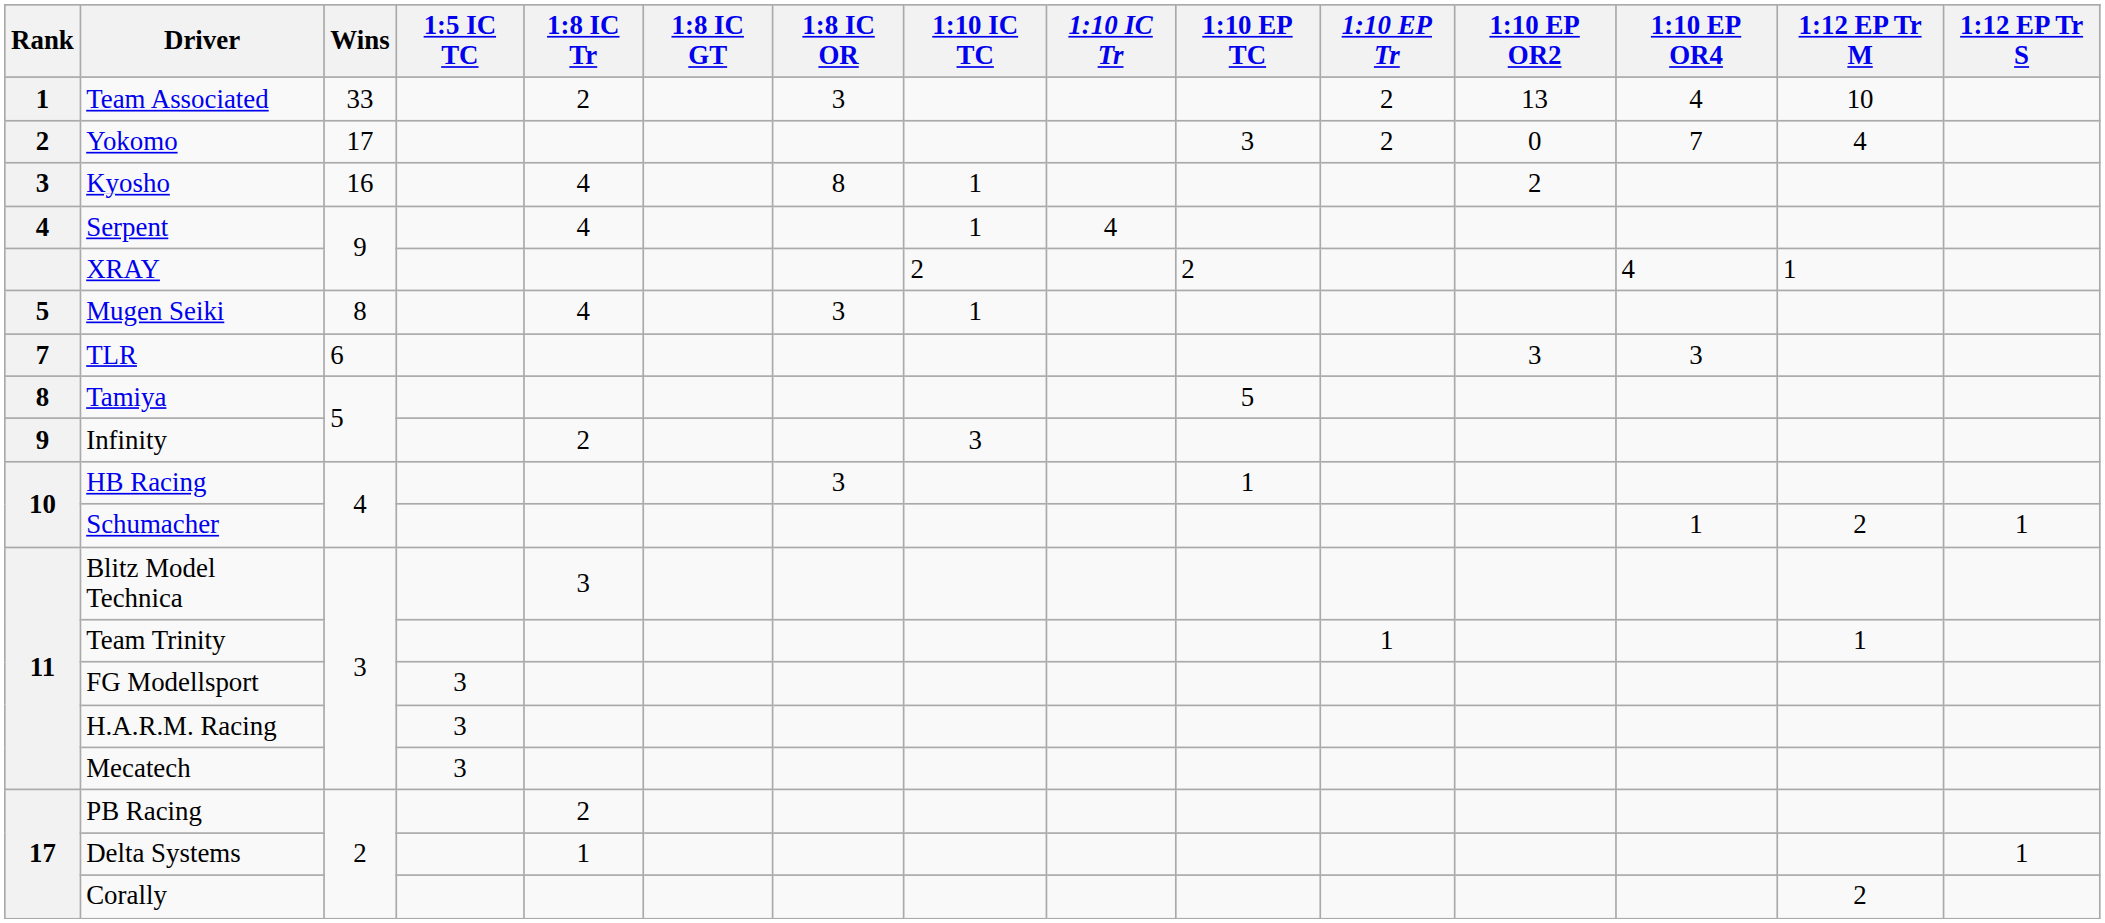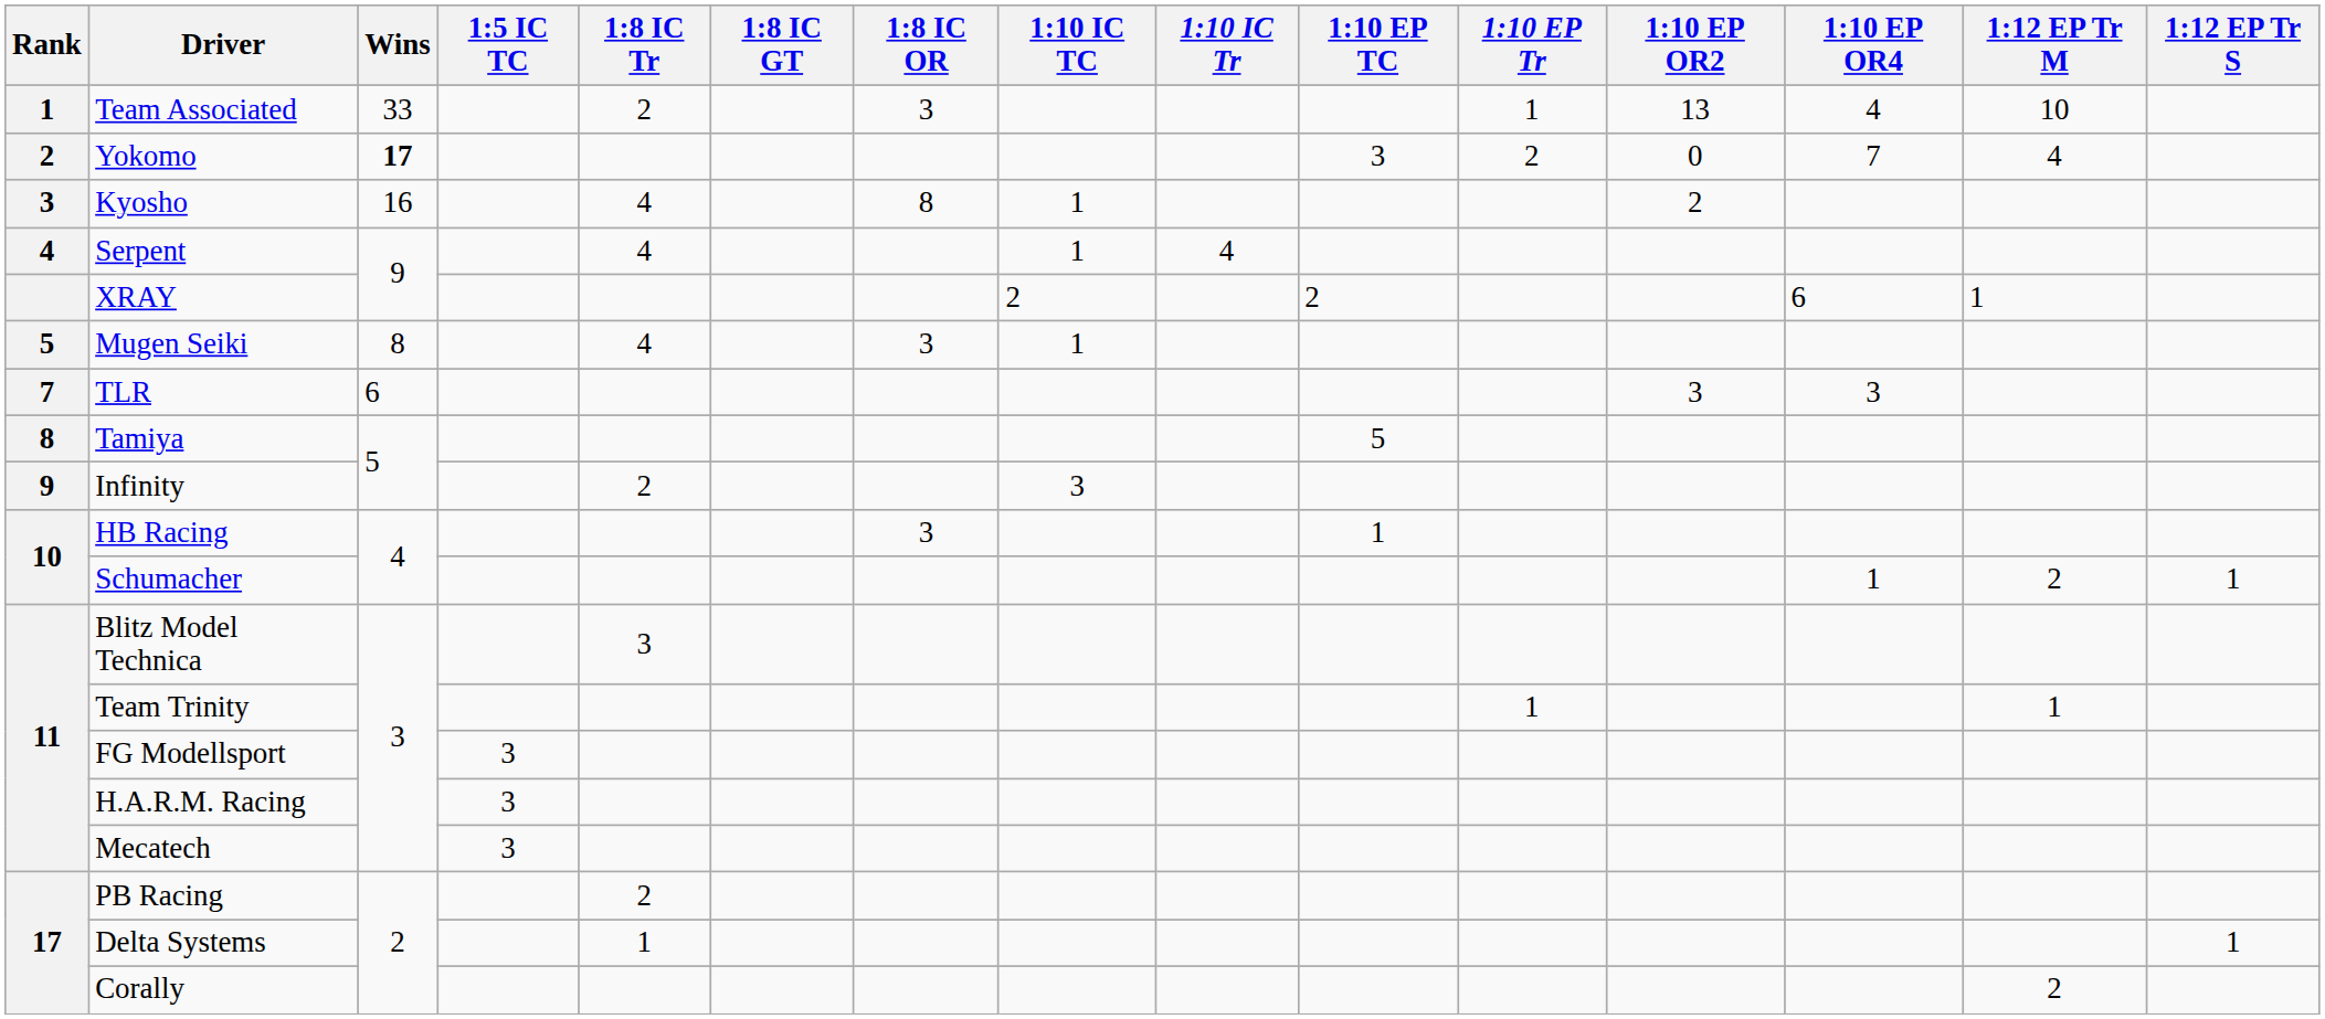Team Associated | 1:10 EP Tr: 2 -> 1
Yokomo | Wins: normal -> bold
XRAY | 1:10 EP OR4: 4 -> 6
